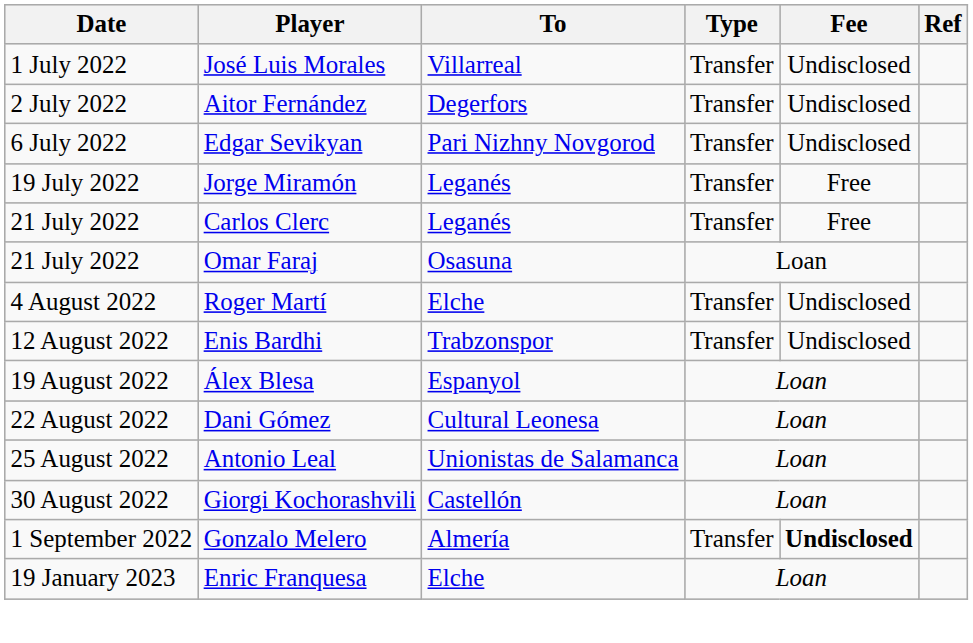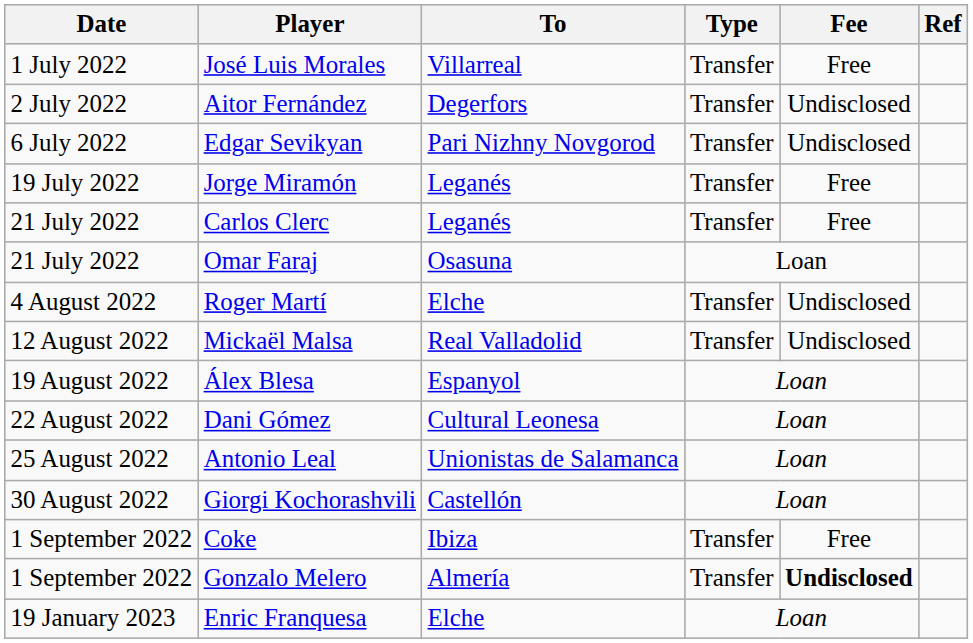José Luis Morales | Fee: Undisclosed -> Free
- row: 12 August 2022 | Enis Bardhi | Trabzonspor | Transfer | Undisclosed
+ row: 12 August 2022 | Mickaël Malsa | Real Valladolid | Transfer | Undisclosed
+ row: 1 September 2022 | Coke | Ibiza | Transfer | Free
